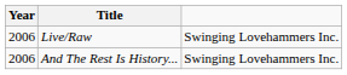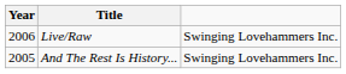And The Rest Is History... | Year: 2006 -> 2005
